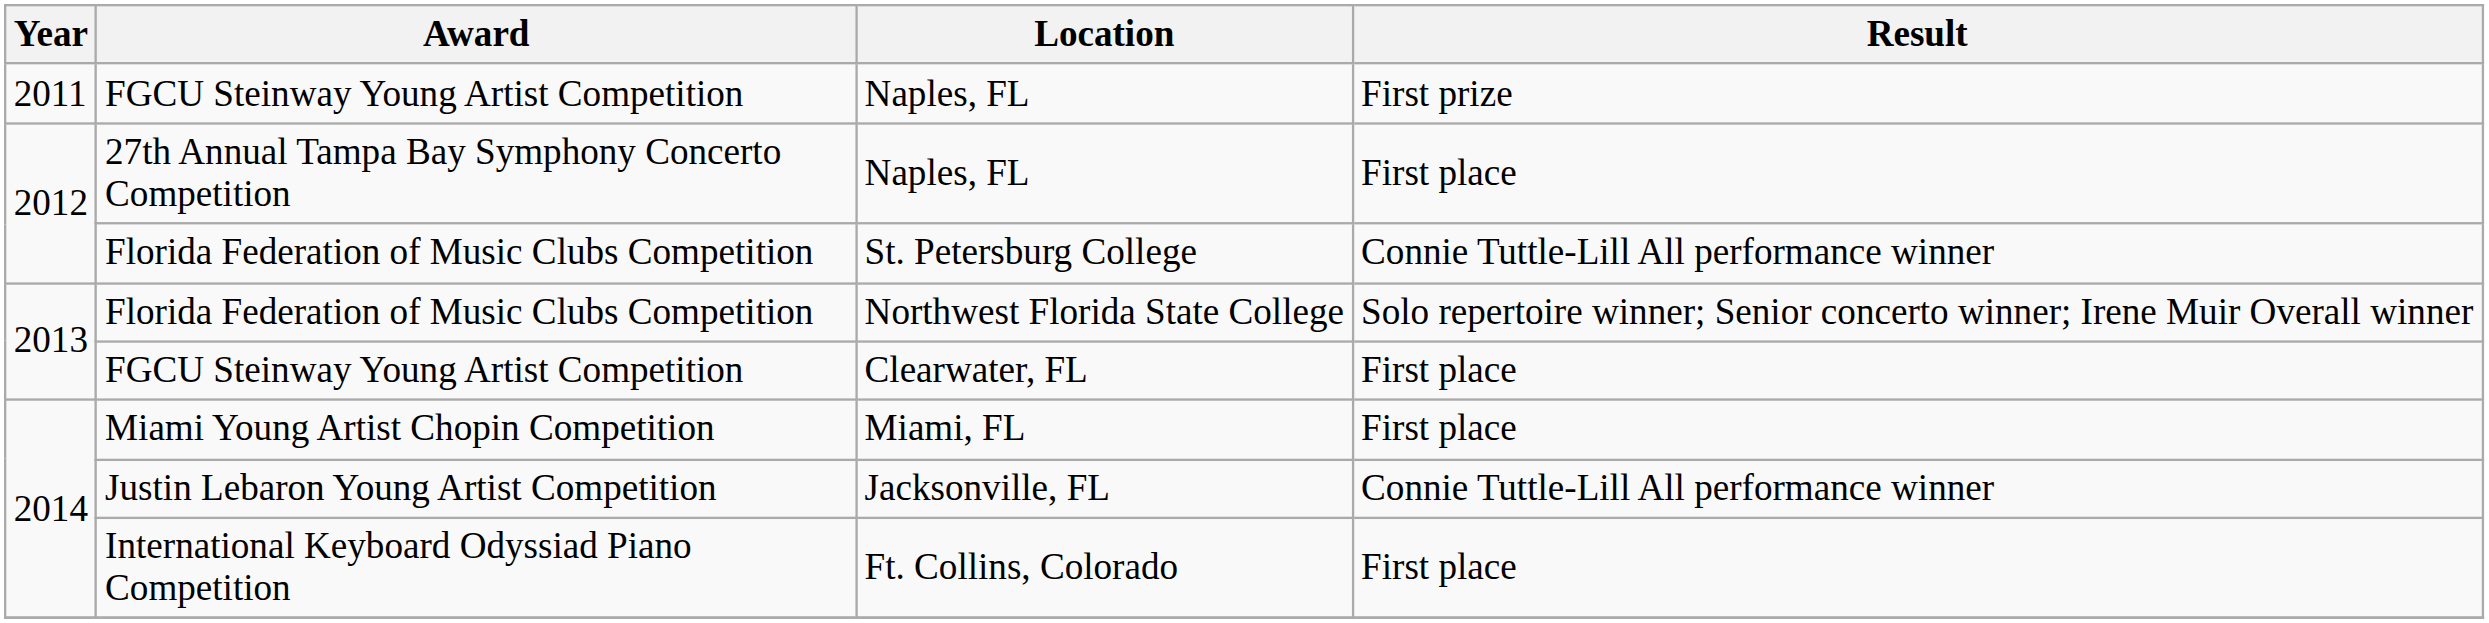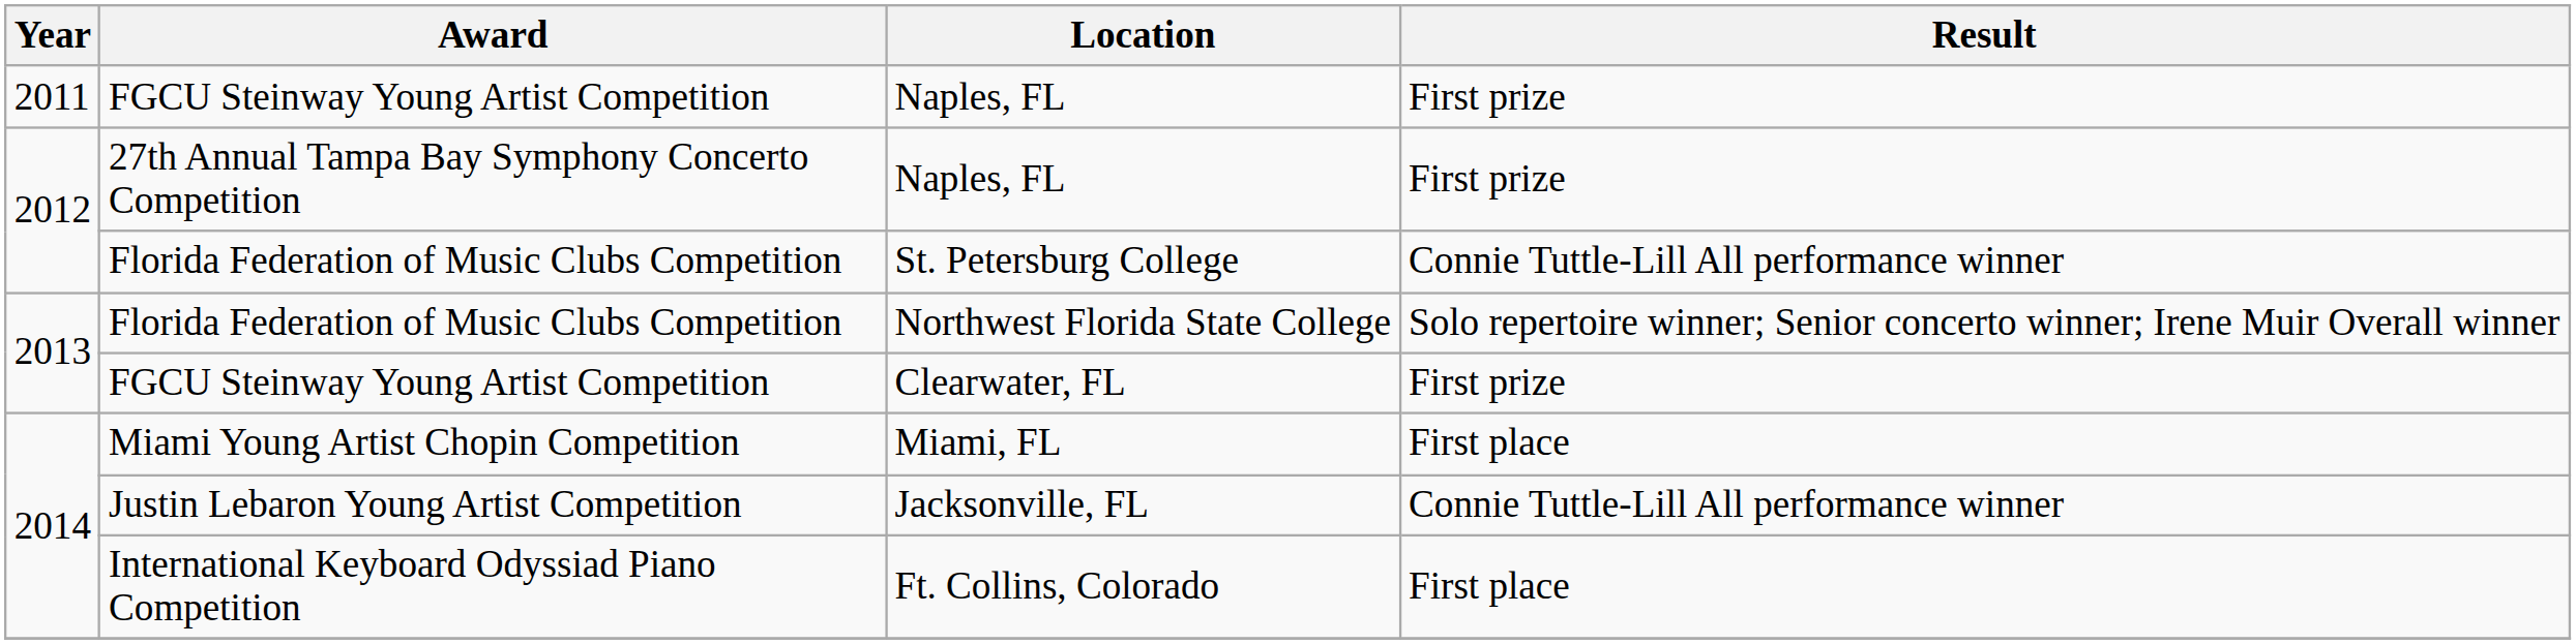2012 / Naples, FL | Result: First place -> First prize
Clearwater, FL | Result: First place -> First prize
